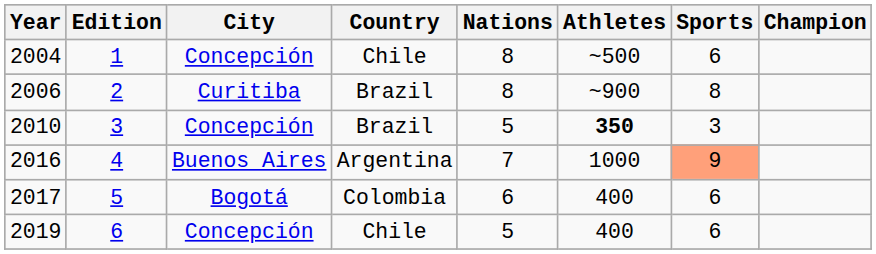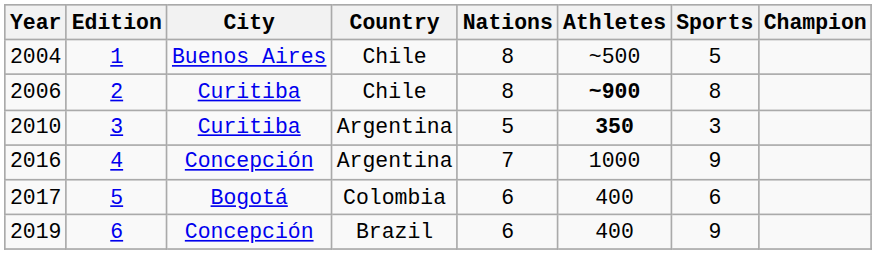2004 | City: Concepción -> Buenos Aires
2004 | Sports: 6 -> 5
2006 | Country: Brazil -> Chile
2006 | Athletes: normal -> bold
2010 | City: Concepción -> Curitiba
2010 | Country: Brazil -> Argentina
2016 | City: Buenos Aires -> Concepción
2016 | Sports: lightsalmon background -> no background
2019 | Country: Chile -> Brazil
2019 | Nations: 5 -> 6
2019 | Sports: 6 -> 9
